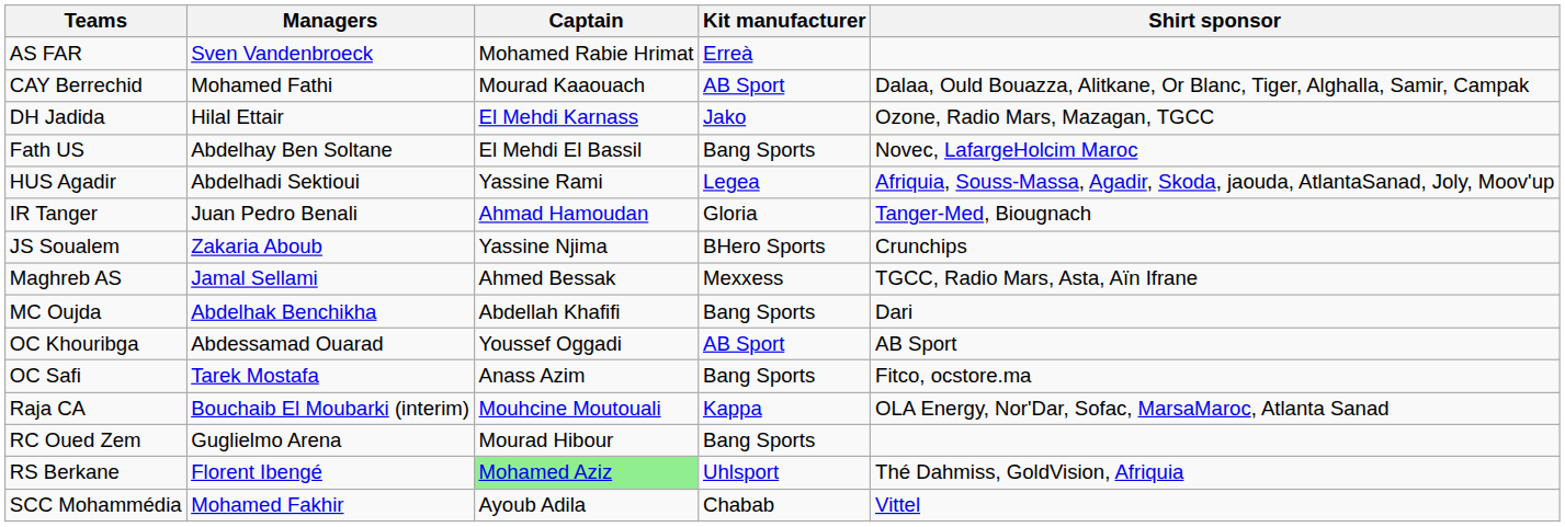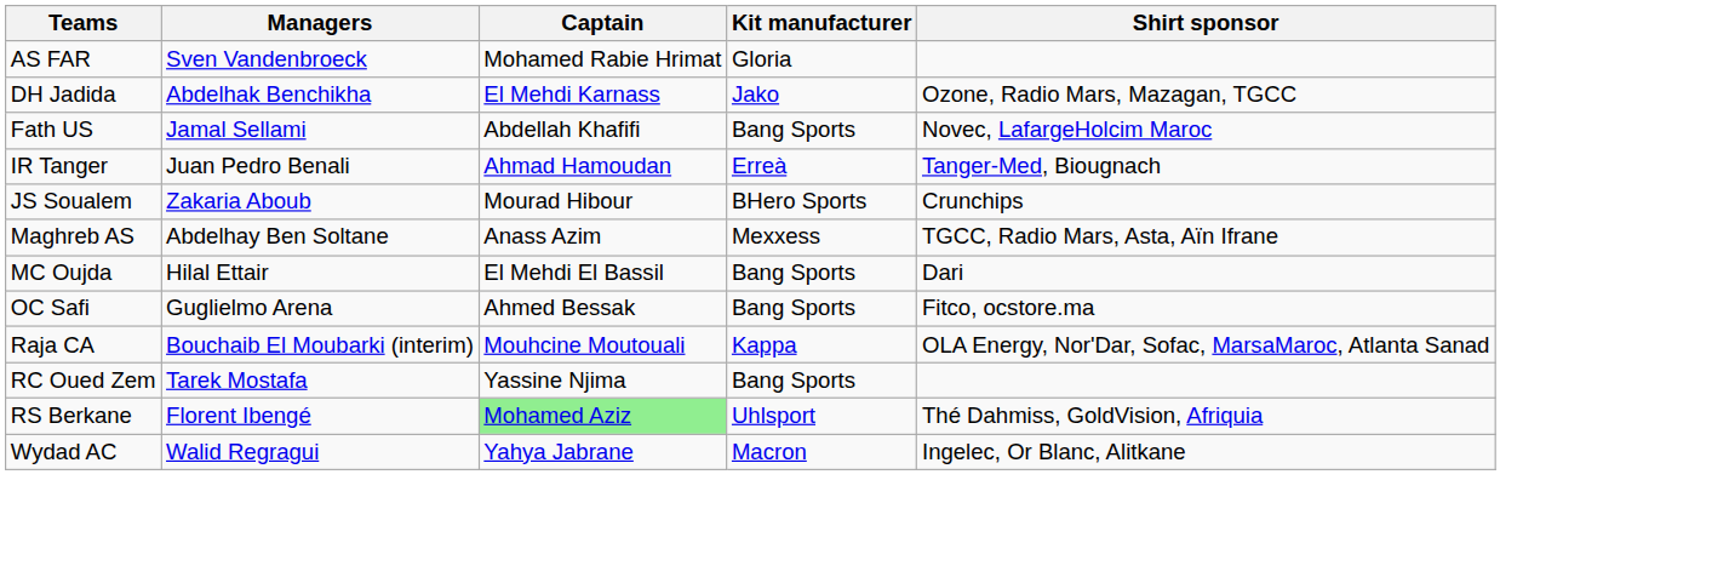AS FAR | Kit manufacturer: Erreà -> Gloria
- row: CAY Berrechid | Mohamed Fathi | Mourad Kaaouach | AB Sport | Dalaa, Ould Bouazza, Alitkane, Or Blanc, Tiger, Alghalla, Samir, Campak
DH Jadida | Managers: Hilal Ettair -> Abdelhak Benchikha
Fath US | Managers: Abdelhay Ben Soltane -> Jamal Sellami
Fath US | Captain: El Mehdi El Bassil -> Abdellah Khafifi
- row: HUS Agadir | Abdelhadi Sektioui | Yassine Rami | Legea | Afriquia, Souss-Massa, Agadir, Skoda, jaouda, AtlantaSanad, Joly, Moov'up
IR Tanger | Kit manufacturer: Gloria -> Erreà
JS Soualem | Captain: Yassine Njima -> Mourad Hibour
Maghreb AS | Managers: Jamal Sellami -> Abdelhay Ben Soltane
Maghreb AS | Captain: Ahmed Bessak -> Anass Azim
MC Oujda | Managers: Abdelhak Benchikha -> Hilal Ettair
MC Oujda | Captain: Abdellah Khafifi -> El Mehdi El Bassil
- row: OC Khouribga | Abdessamad Ouarad | Youssef Oggadi | AB Sport | AB Sport
OC Safi | Managers: Tarek Mostafa -> Guglielmo Arena
OC Safi | Captain: Anass Azim -> Ahmed Bessak
RC Oued Zem | Managers: Guglielmo Arena -> Tarek Mostafa
RC Oued Zem | Captain: Mourad Hibour -> Yassine Njima
- row: SCC Mohammédia | Mohamed Fakhir | Ayoub Adila | Chabab | Vittel
+ row: Wydad AC | Walid Regragui | Yahya Jabrane | Macron | Ingelec, Or Blanc, Alitkane
